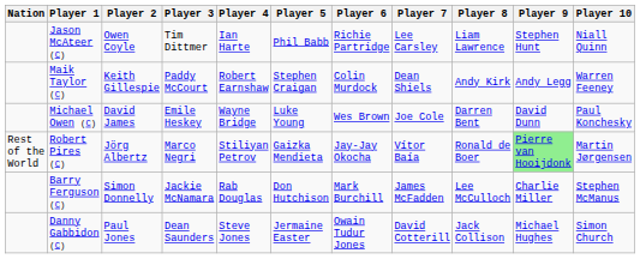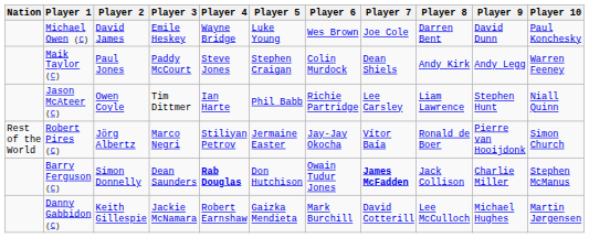rows swapped: Michael Owen (C) <-> Jason McAteer (C)
Maik Taylor (C) | Player 2: Keith Gillespie -> Paul Jones
Maik Taylor (C) | Player 4: Robert Earnshaw -> Steve Jones
Robert Pires (C) | Player 5: Gaizka Mendieta -> Jermaine Easter
Robert Pires (C) | Player 9: lightgreen background -> no background
Robert Pires (C) | Player 10: Martin Jørgensen -> Simon Church
Barry Ferguson (C) | Player 3: Jackie McNamara -> Dean Saunders
Barry Ferguson (C) | Player 4: normal -> bold
Barry Ferguson (C) | Player 6: Mark Burchill -> Owain Tudur Jones
Barry Ferguson (C) | Player 7: normal -> bold
Barry Ferguson (C) | Player 8: Lee McCulloch -> Jack Collison
Danny Gabbidon (C) | Player 2: Paul Jones -> Keith Gillespie
Danny Gabbidon (C) | Player 3: Dean Saunders -> Jackie McNamara
Danny Gabbidon (C) | Player 4: Steve Jones -> Robert Earnshaw
Danny Gabbidon (C) | Player 5: Jermaine Easter -> Gaizka Mendieta
Danny Gabbidon (C) | Player 6: Owain Tudur Jones -> Mark Burchill
Danny Gabbidon (C) | Player 8: Jack Collison -> Lee McCulloch
Danny Gabbidon (C) | Player 10: Simon Church -> Martin Jørgensen
